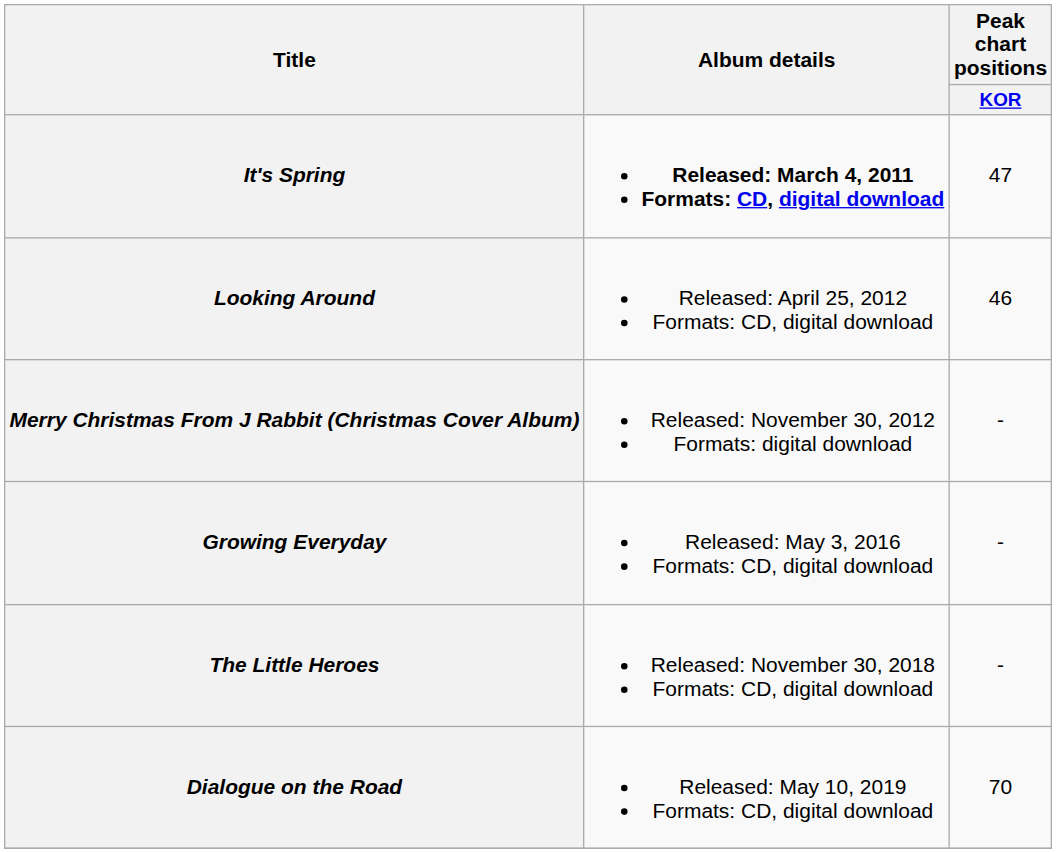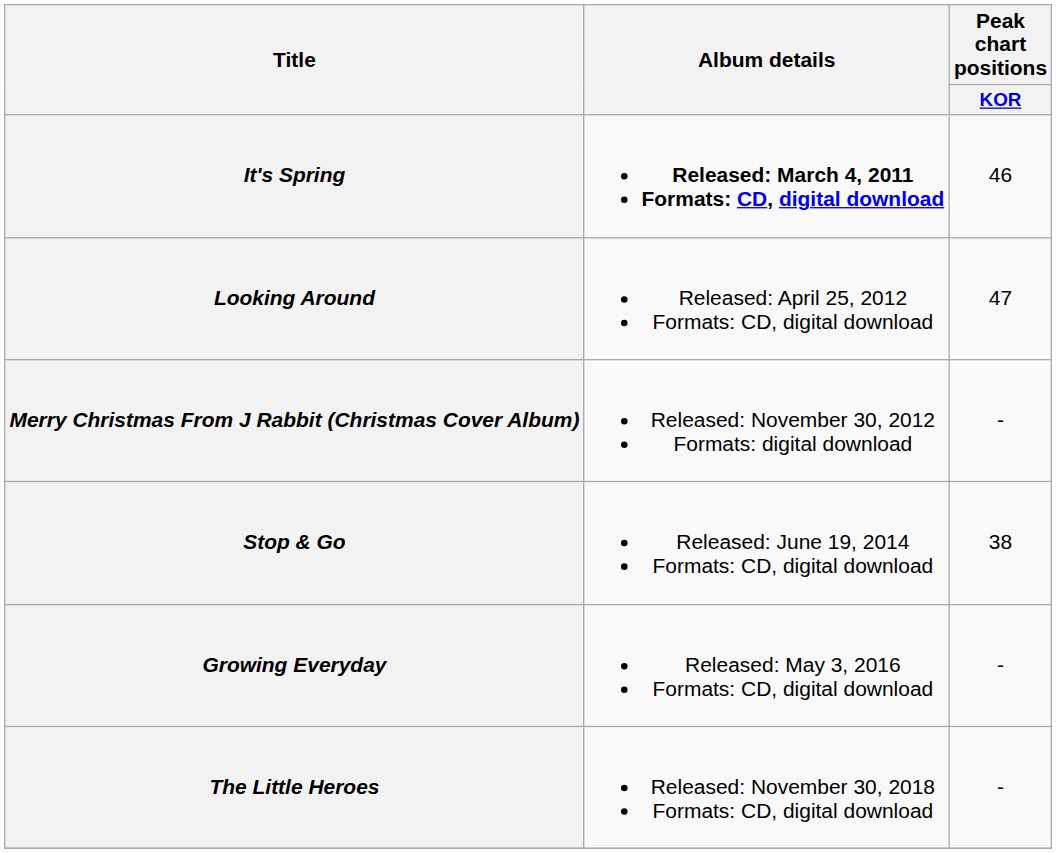It's Spring | Peak chart positions / KOR: 47 -> 46
Looking Around | Peak chart positions / KOR: 46 -> 47
+ row: Stop & Go | Released: June 19, 2014 Formats: CD, digital download | 38
- row: Dialogue on the Road | Released: May 10, 2019 Formats: CD, digital download | 70
